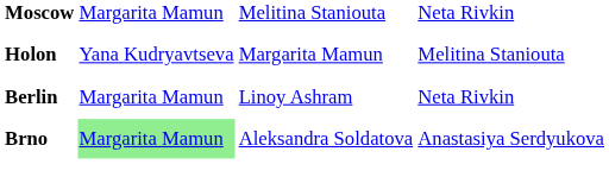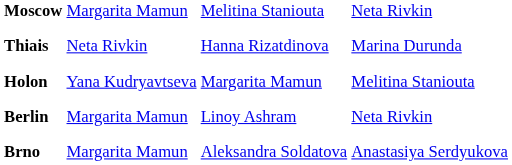+ row: Thiais | Neta Rivkin | Hanna Rizatdinova | Marina Durunda
Brno | column 2: lightgreen background -> no background
